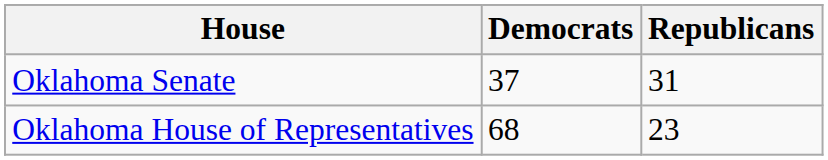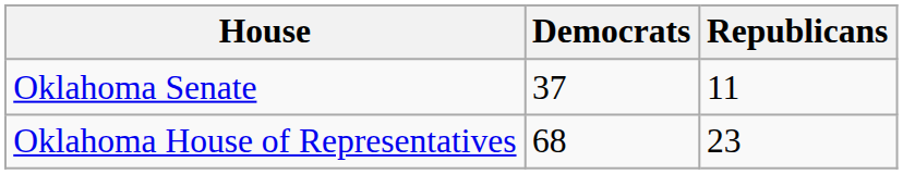Oklahoma Senate | Republicans: 31 -> 11
